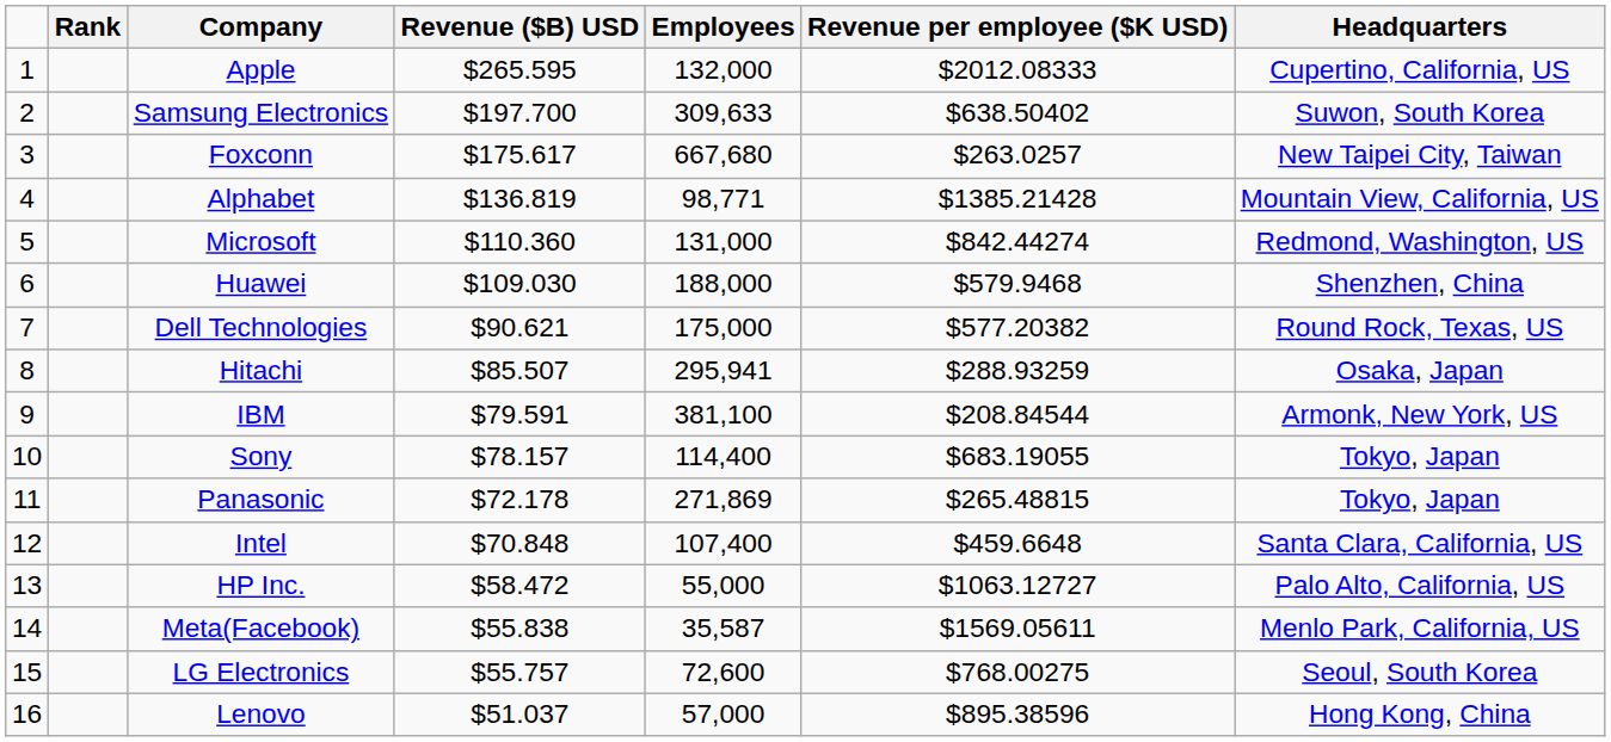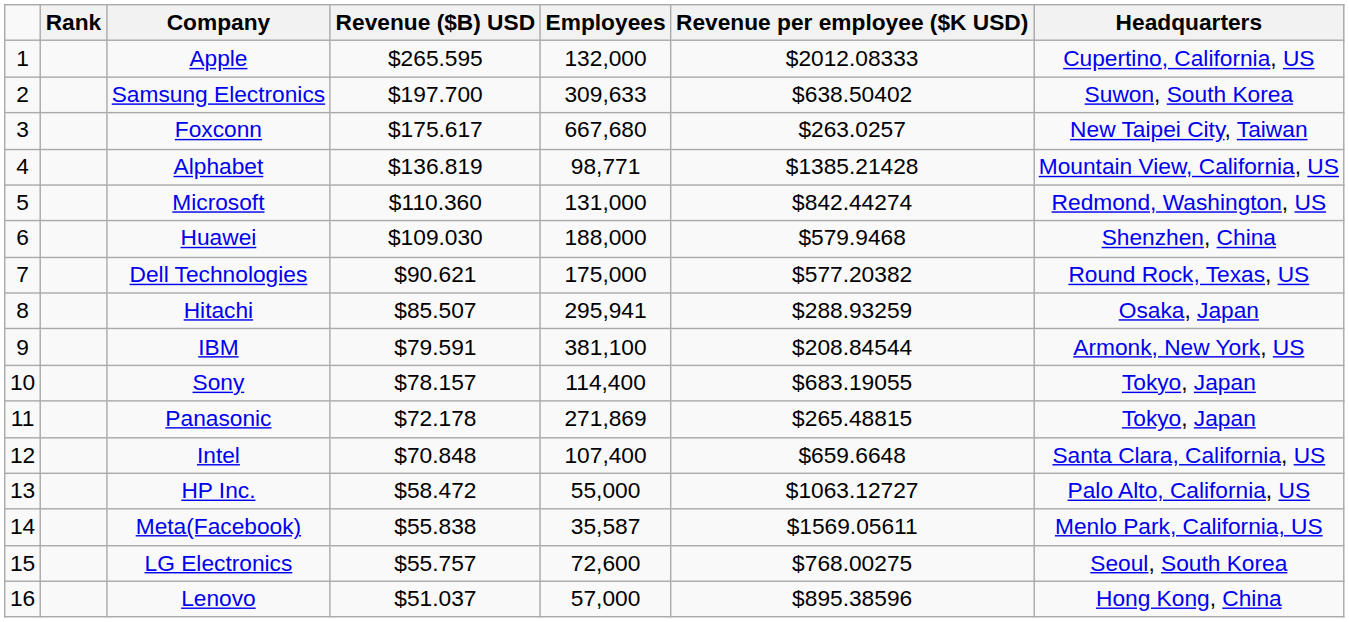Intel | Revenue per employee ($K USD): $459.6648 -> $659.6648
